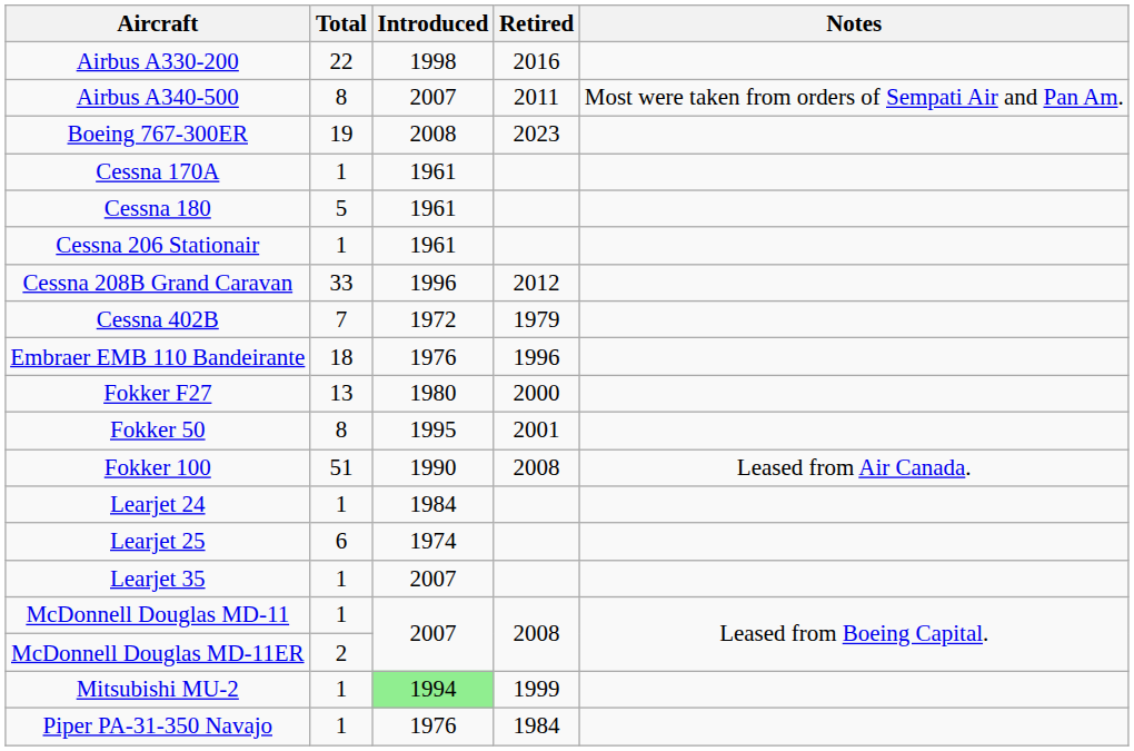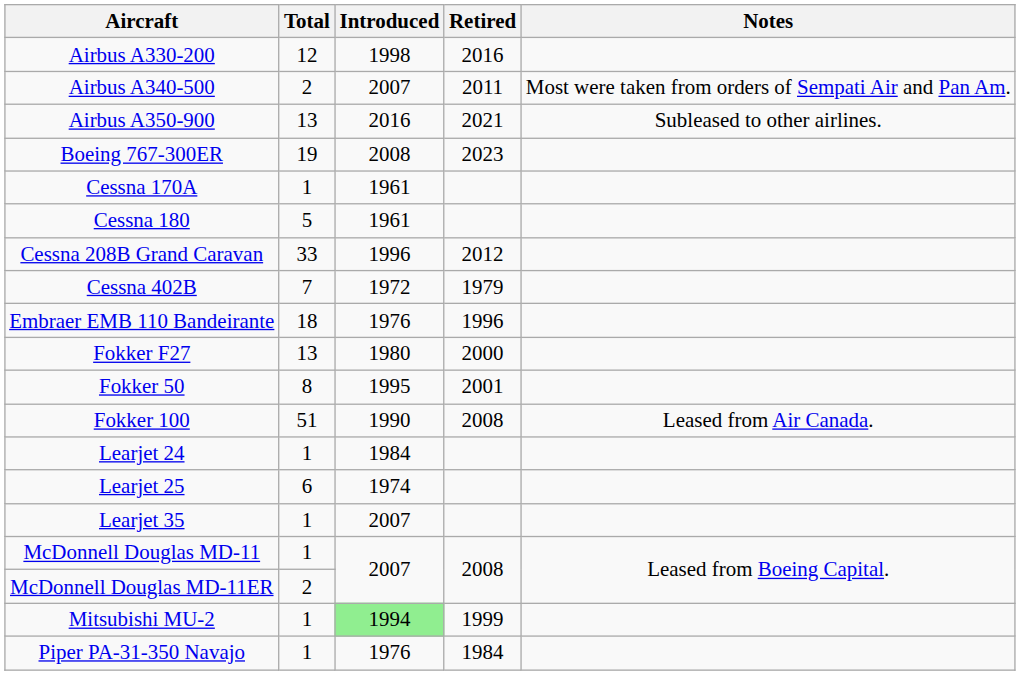Airbus A330-200 | Total: 22 -> 12
Airbus A340-500 | Total: 8 -> 2
+ row: Airbus A350-900 | 13 | 2016 | 2021 | Subleased to other airlines.
- row: Cessna 206 Stationair | 1 | 1961
